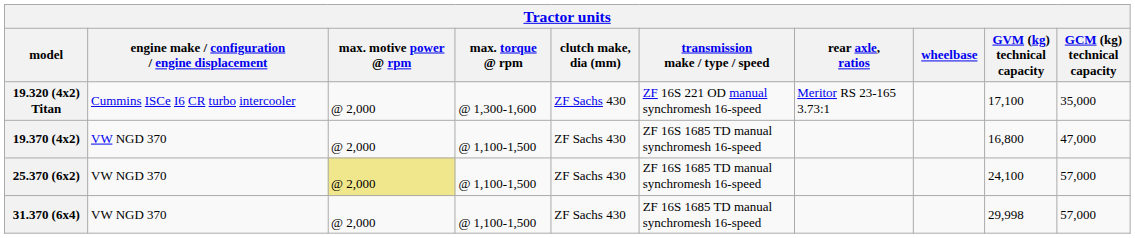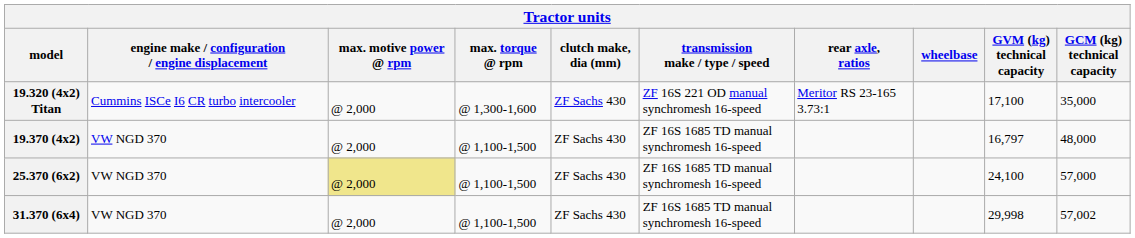19.370 (4x2) | GVM (kg) technical capacity: 16,800 -> 16,797
19.370 (4x2) | GCM (kg) technical capacity: 47,000 -> 48,000
31.370 (6x4) | GCM (kg) technical capacity: 57,000 -> 57,002
